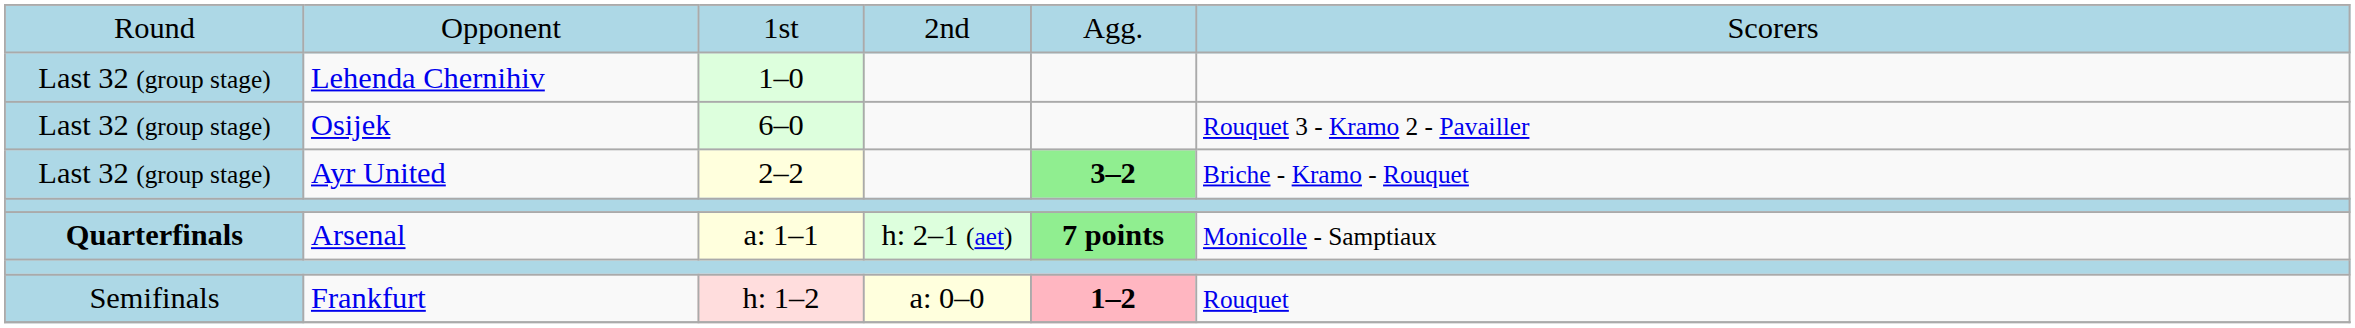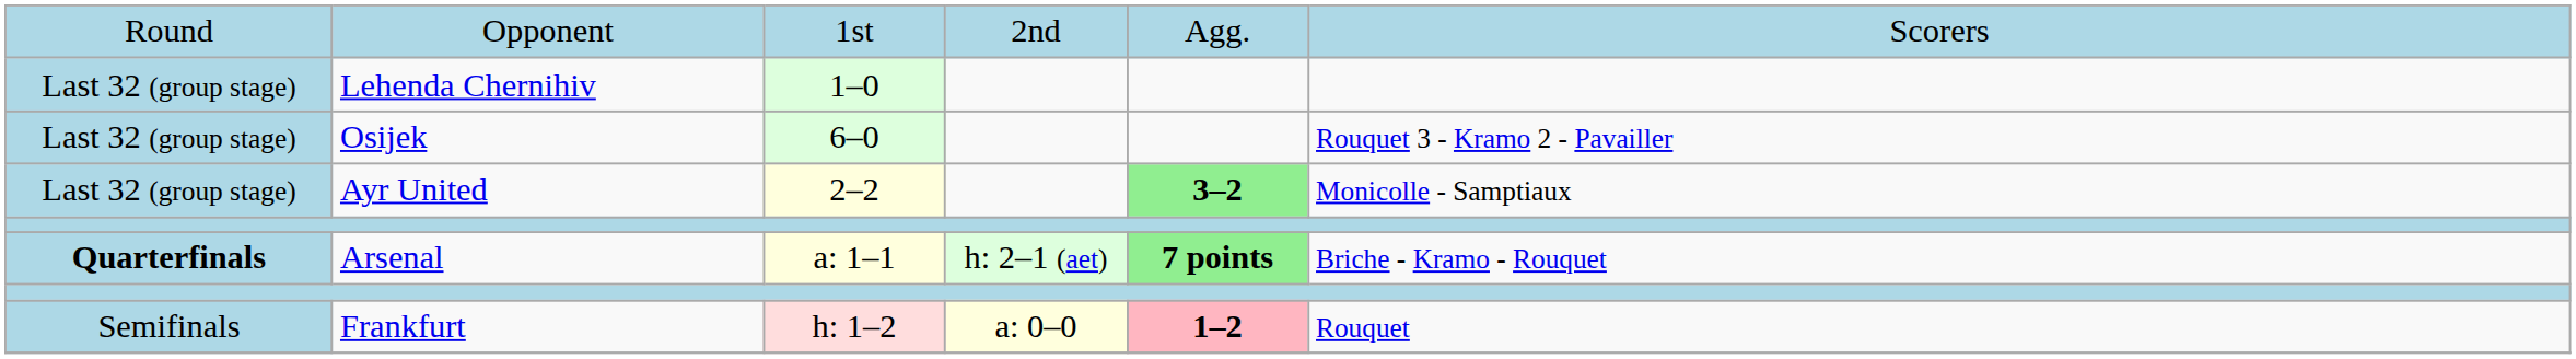Ayr United | column 6: Briche - Kramo - Rouquet -> Monicolle - Samptiaux
Arsenal | column 6: Monicolle - Samptiaux -> Briche - Kramo - Rouquet
